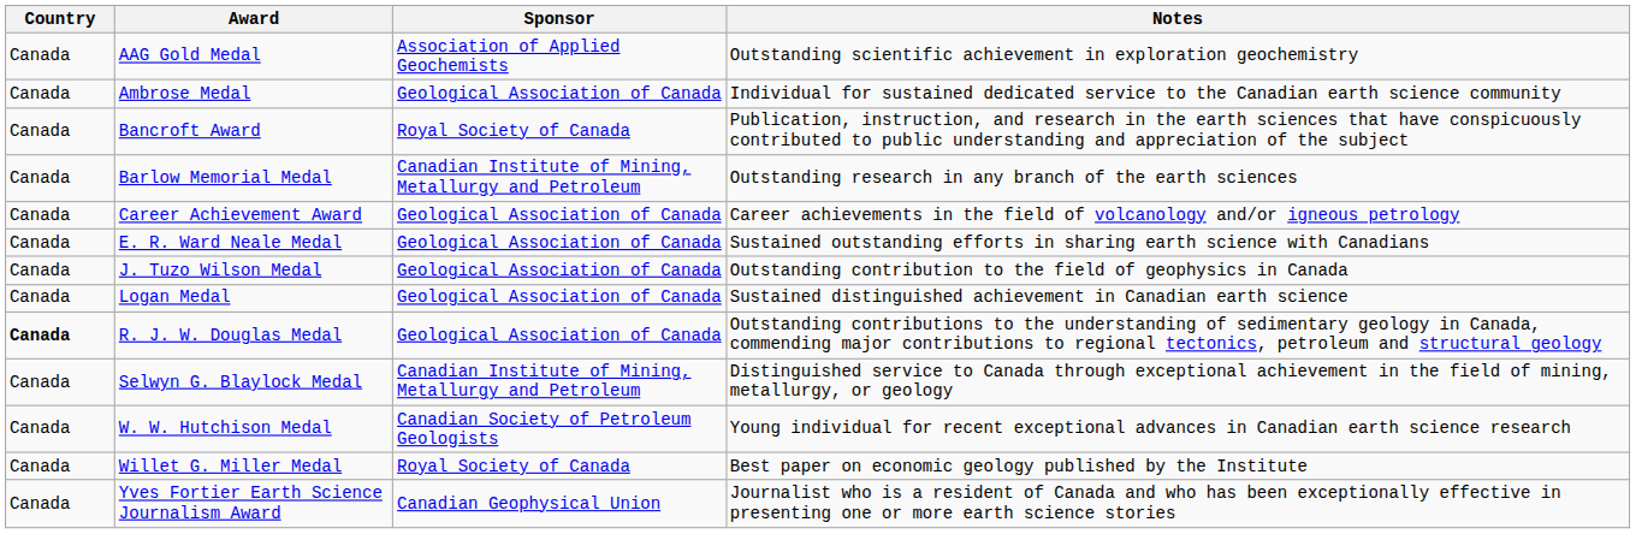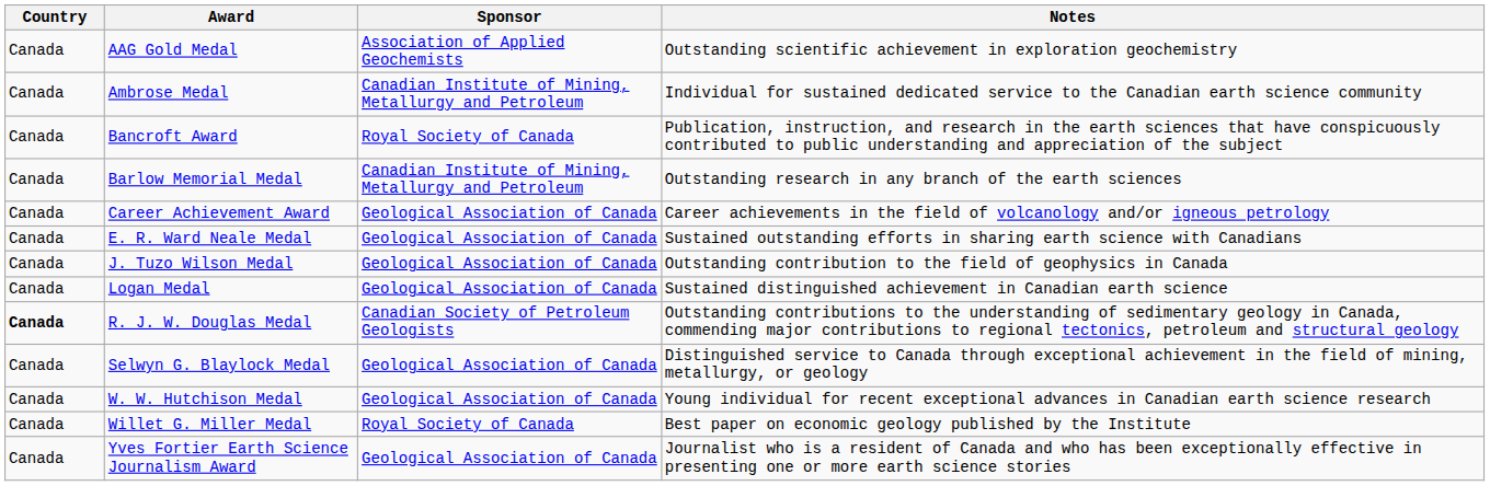Ambrose Medal | Sponsor: Geological Association of Canada -> Canadian Institute of Mining, Metallurgy and Petroleum
R. J. W. Douglas Medal | Sponsor: Geological Association of Canada -> Canadian Society of Petroleum Geologists
Selwyn G. Blaylock Medal | Sponsor: Canadian Institute of Mining, Metallurgy and Petroleum -> Geological Association of Canada
W. W. Hutchison Medal | Sponsor: Canadian Society of Petroleum Geologists -> Geological Association of Canada
Yves Fortier Earth Science Journalism Award | Sponsor: Canadian Geophysical Union -> Geological Association of Canada
